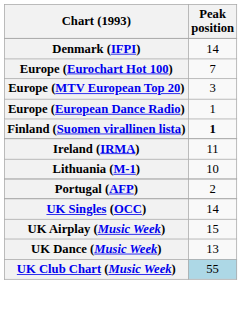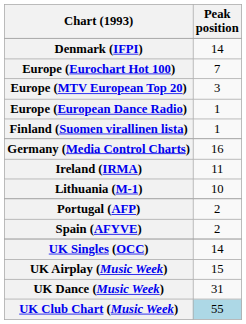Finland (Suomen virallinen lista) | Peak position: bold -> normal
+ row: Germany (Media Control Charts) | 16
+ row: Spain (AFYVE) | 2
UK Dance (Music Week) | Peak position: 13 -> 31
